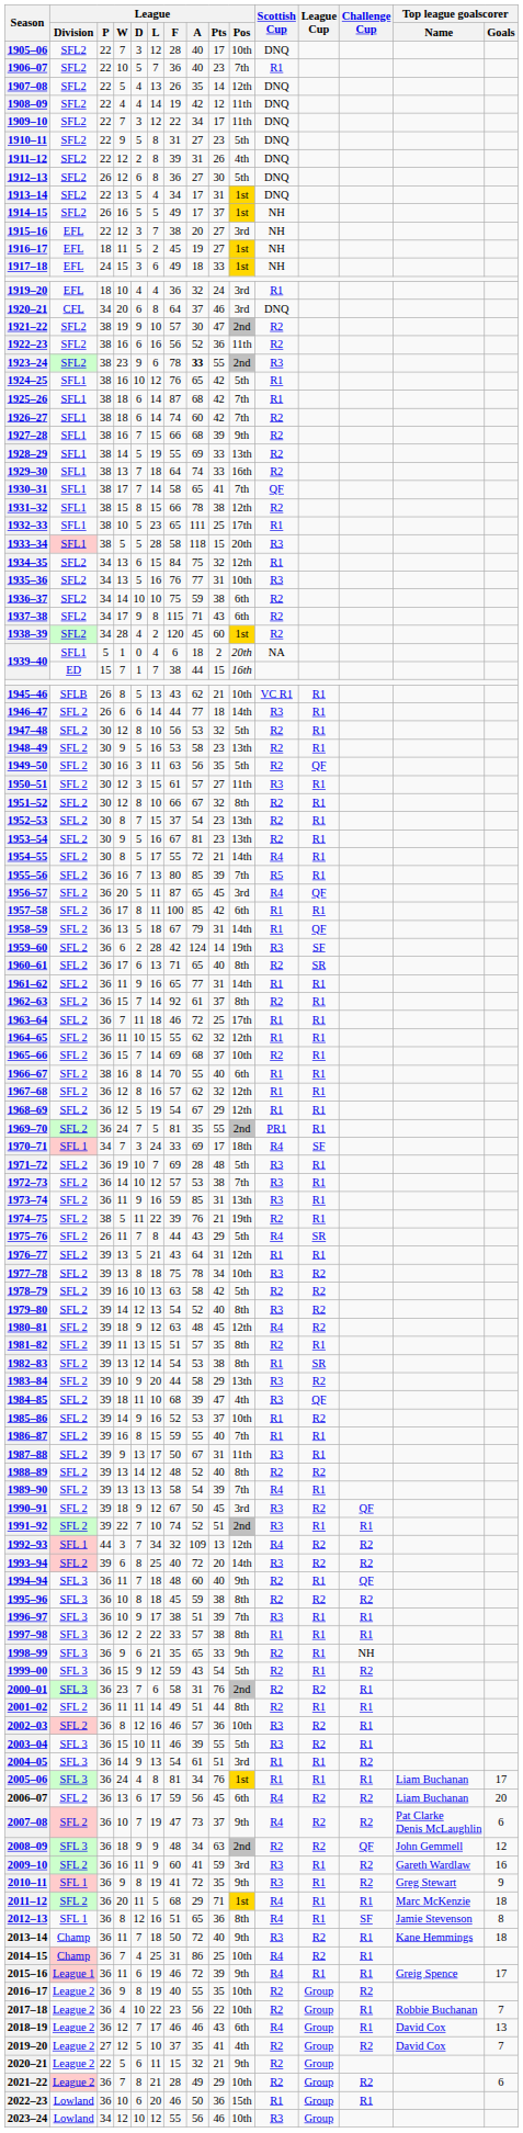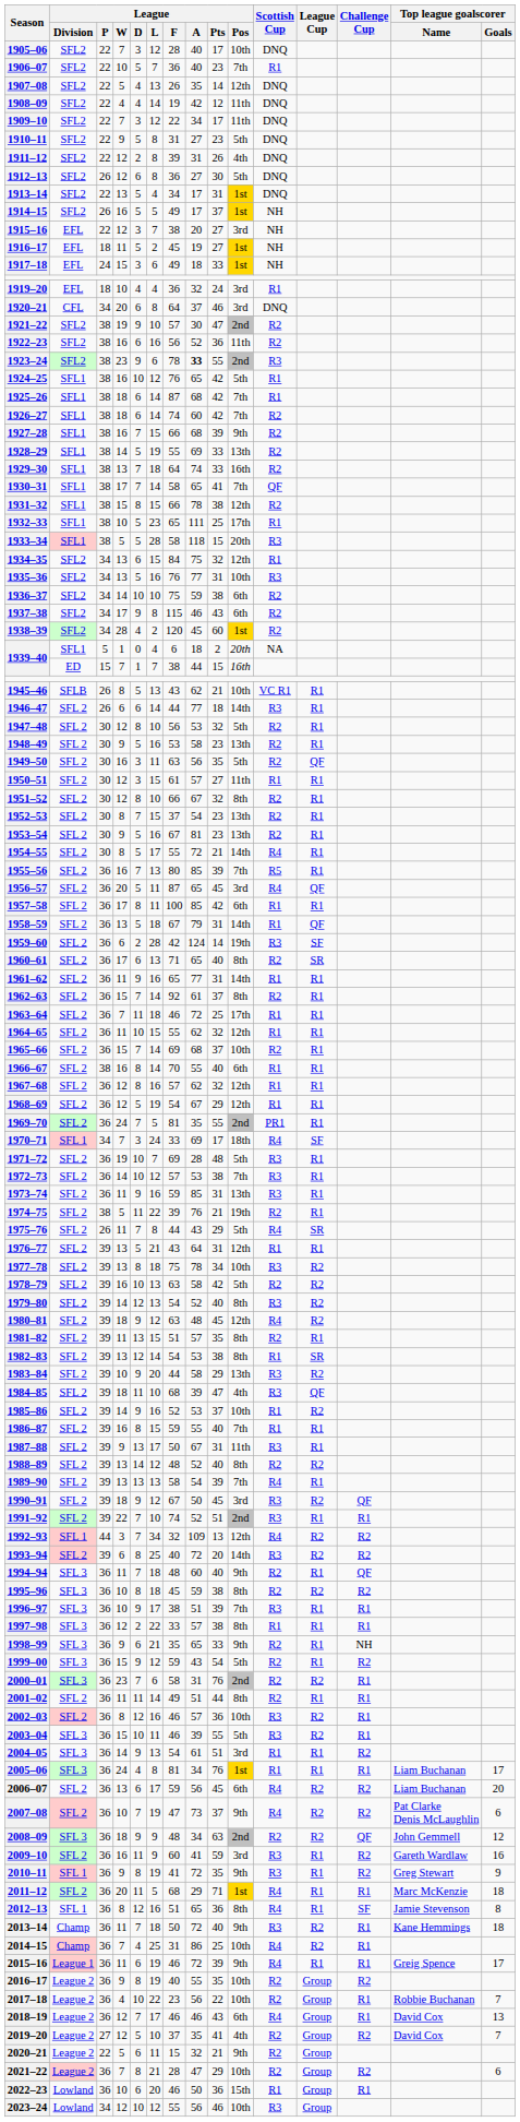1937–38 | League / A: 71 -> 46
1950–51 | Scottish Cup: R3 -> R1
2021–22 | League / A: 49 -> 47
